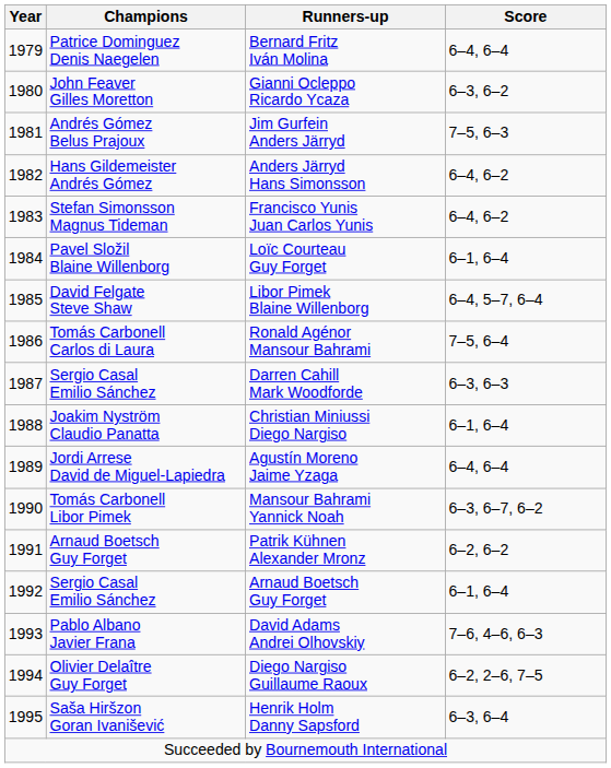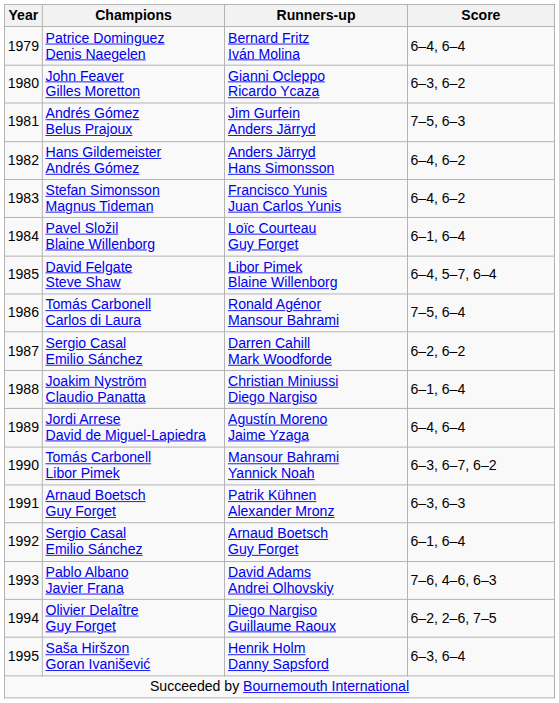Darren Cahill Mark Woodforde | Score: 6–3, 6–3 -> 6–2, 6–2
Patrik Kühnen Alexander Mronz | Score: 6–2, 6–2 -> 6–3, 6–3
